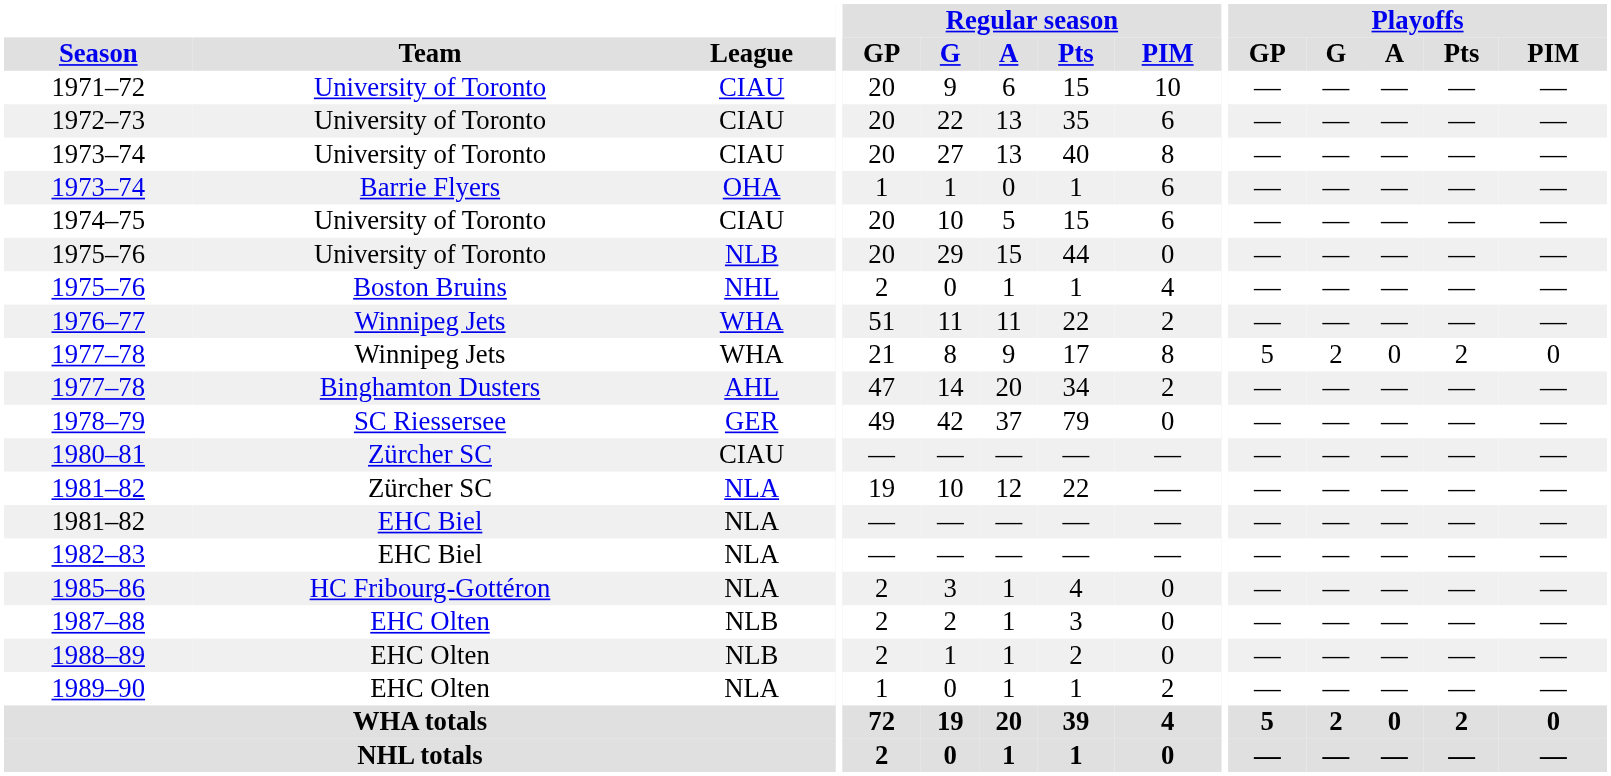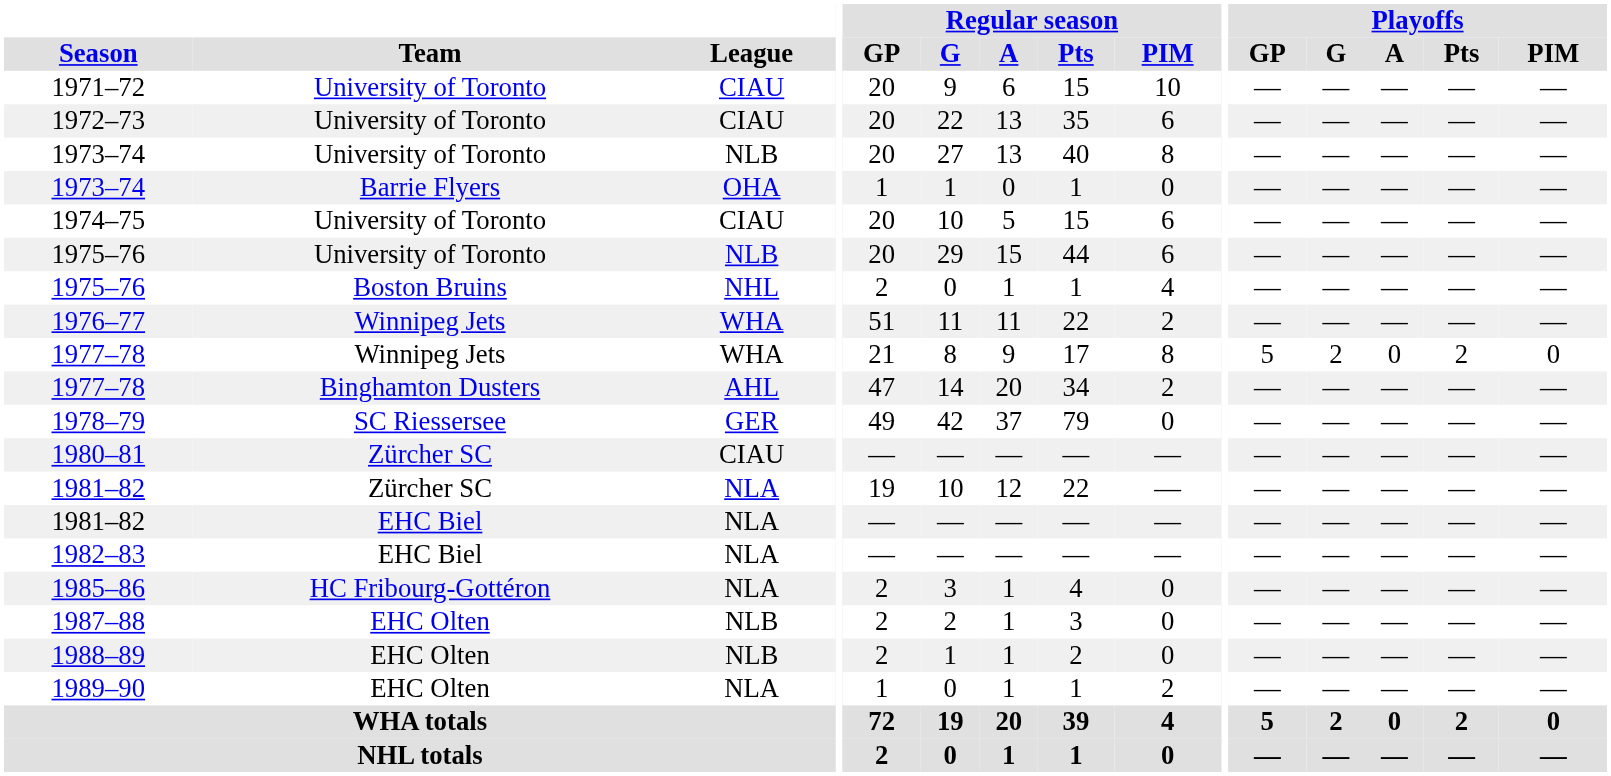1973–74 / University of Toronto | League: CIAU -> NLB
1973–74 / Barrie Flyers | Regular season / PIM: 6 -> 0
1975–76 / University of Toronto | Regular season / PIM: 0 -> 6
